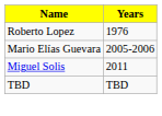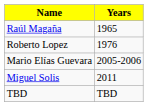+ row: Raúl Magaña | 1965
